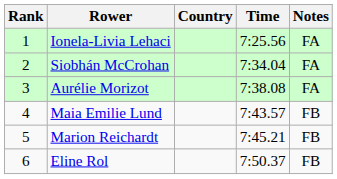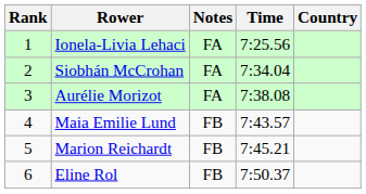columns swapped: Country <-> Notes
